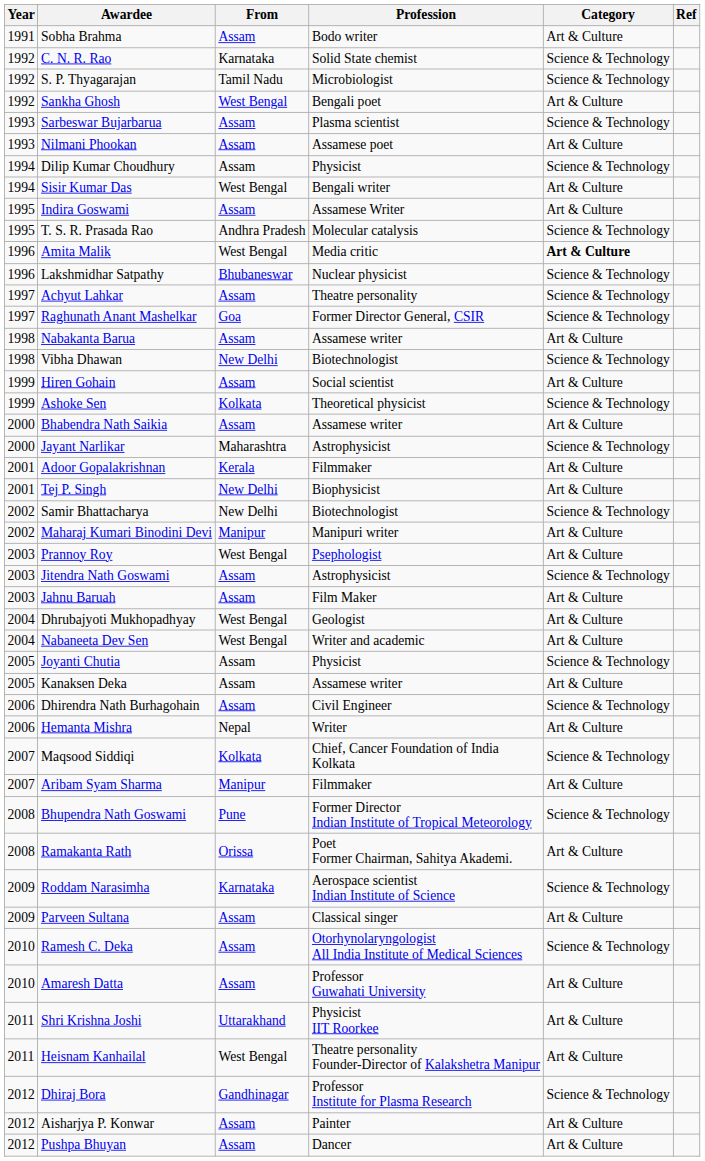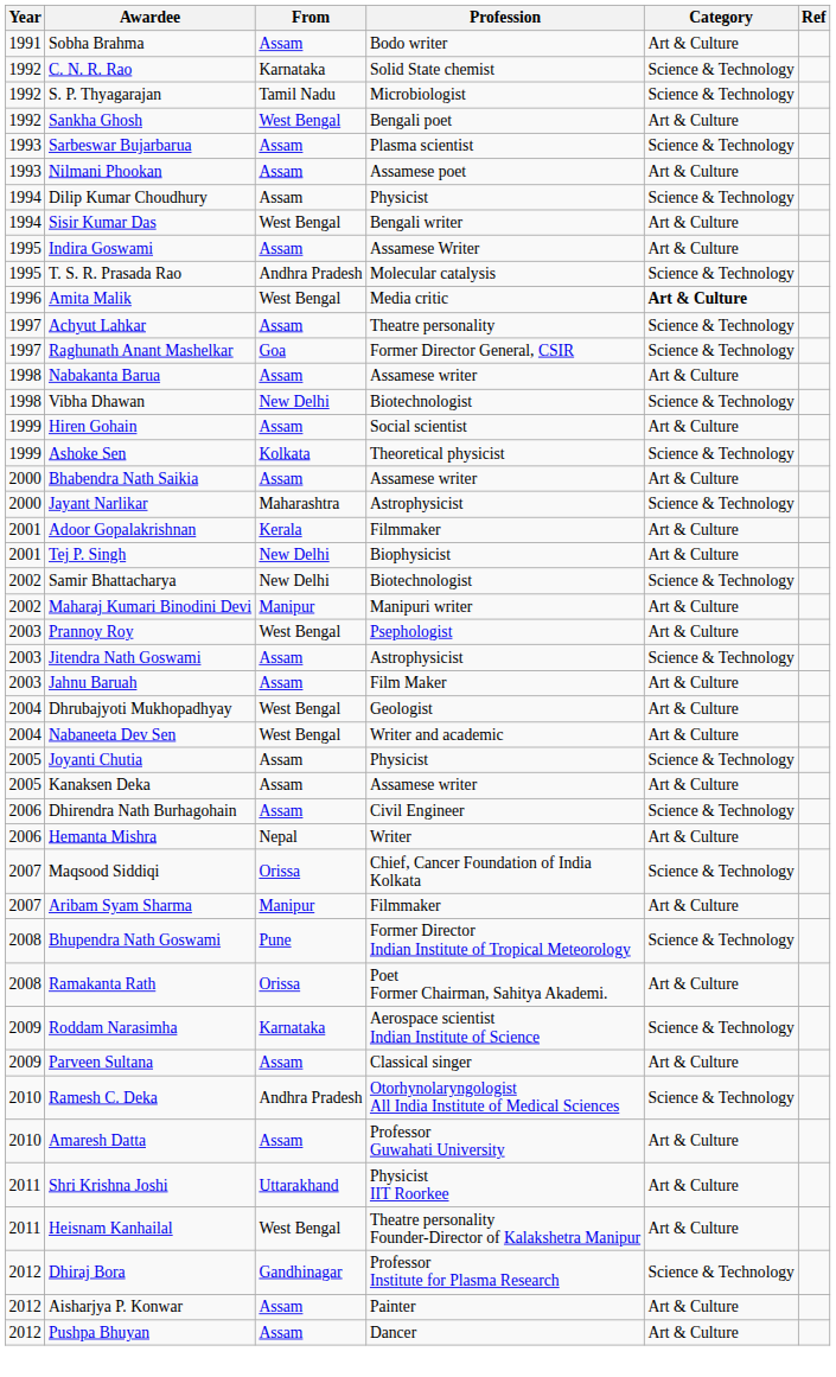- row: 1996 | Lakshmidhar Satpathy | Bhubaneswar | Nuclear physicist | Science & Technology
Maqsood Siddiqi | From: Kolkata -> Orissa
Ramesh C. Deka | From: Assam -> Andhra Pradesh
